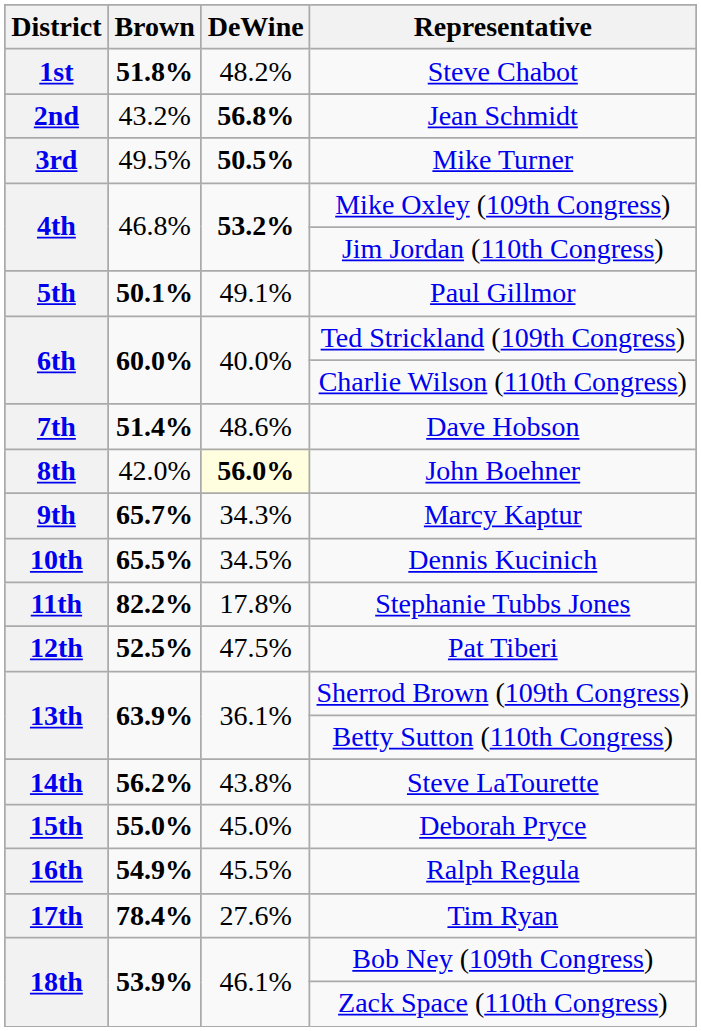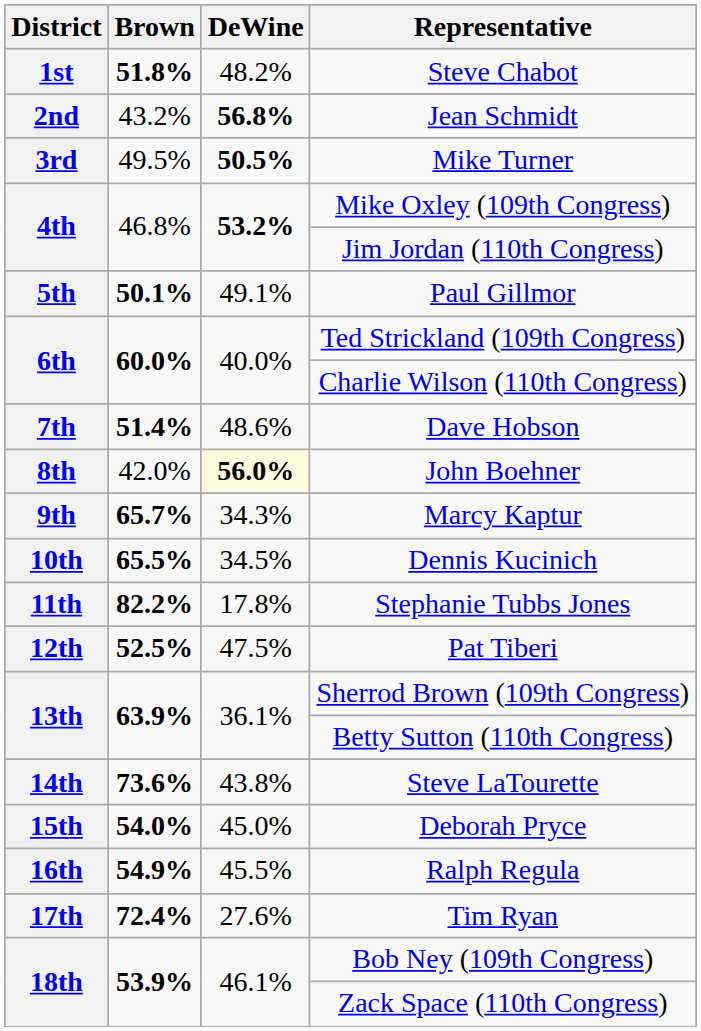Steve LaTourette | Brown: 56.2% -> 73.6%
Deborah Pryce | Brown: 55.0% -> 54.0%
Tim Ryan | Brown: 78.4% -> 72.4%
